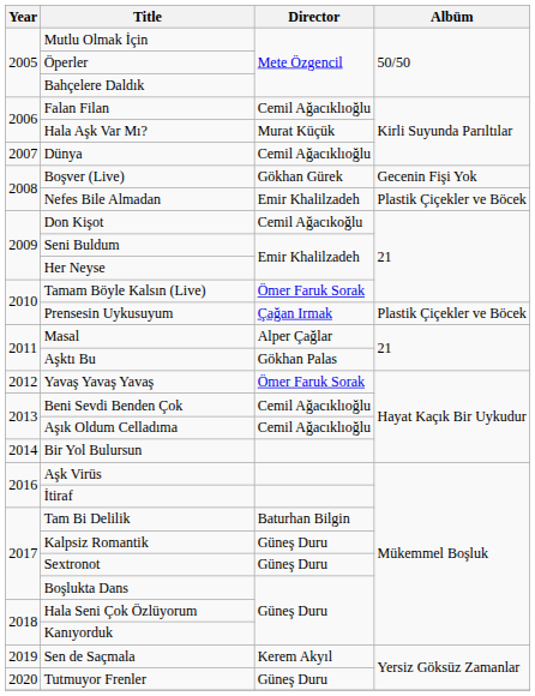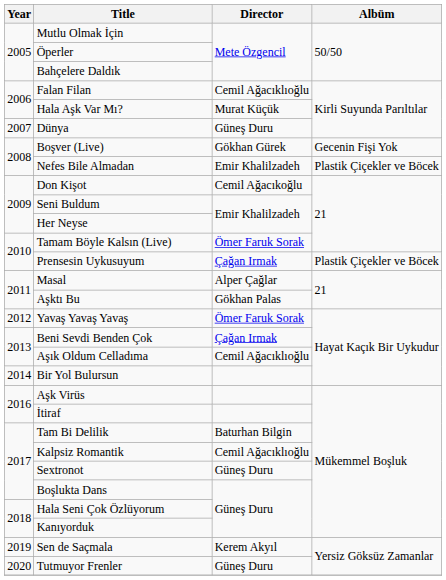Dünya | Director: Cemil Ağacıklıoğlu -> Güneş Duru
Beni Sevdi Benden Çok | Director: Cemil Ağacıklıoğlu -> Çağan Irmak
Kalpsiz Romantik | Director: Güneş Duru -> Cemil Ağacıklıoğlu
